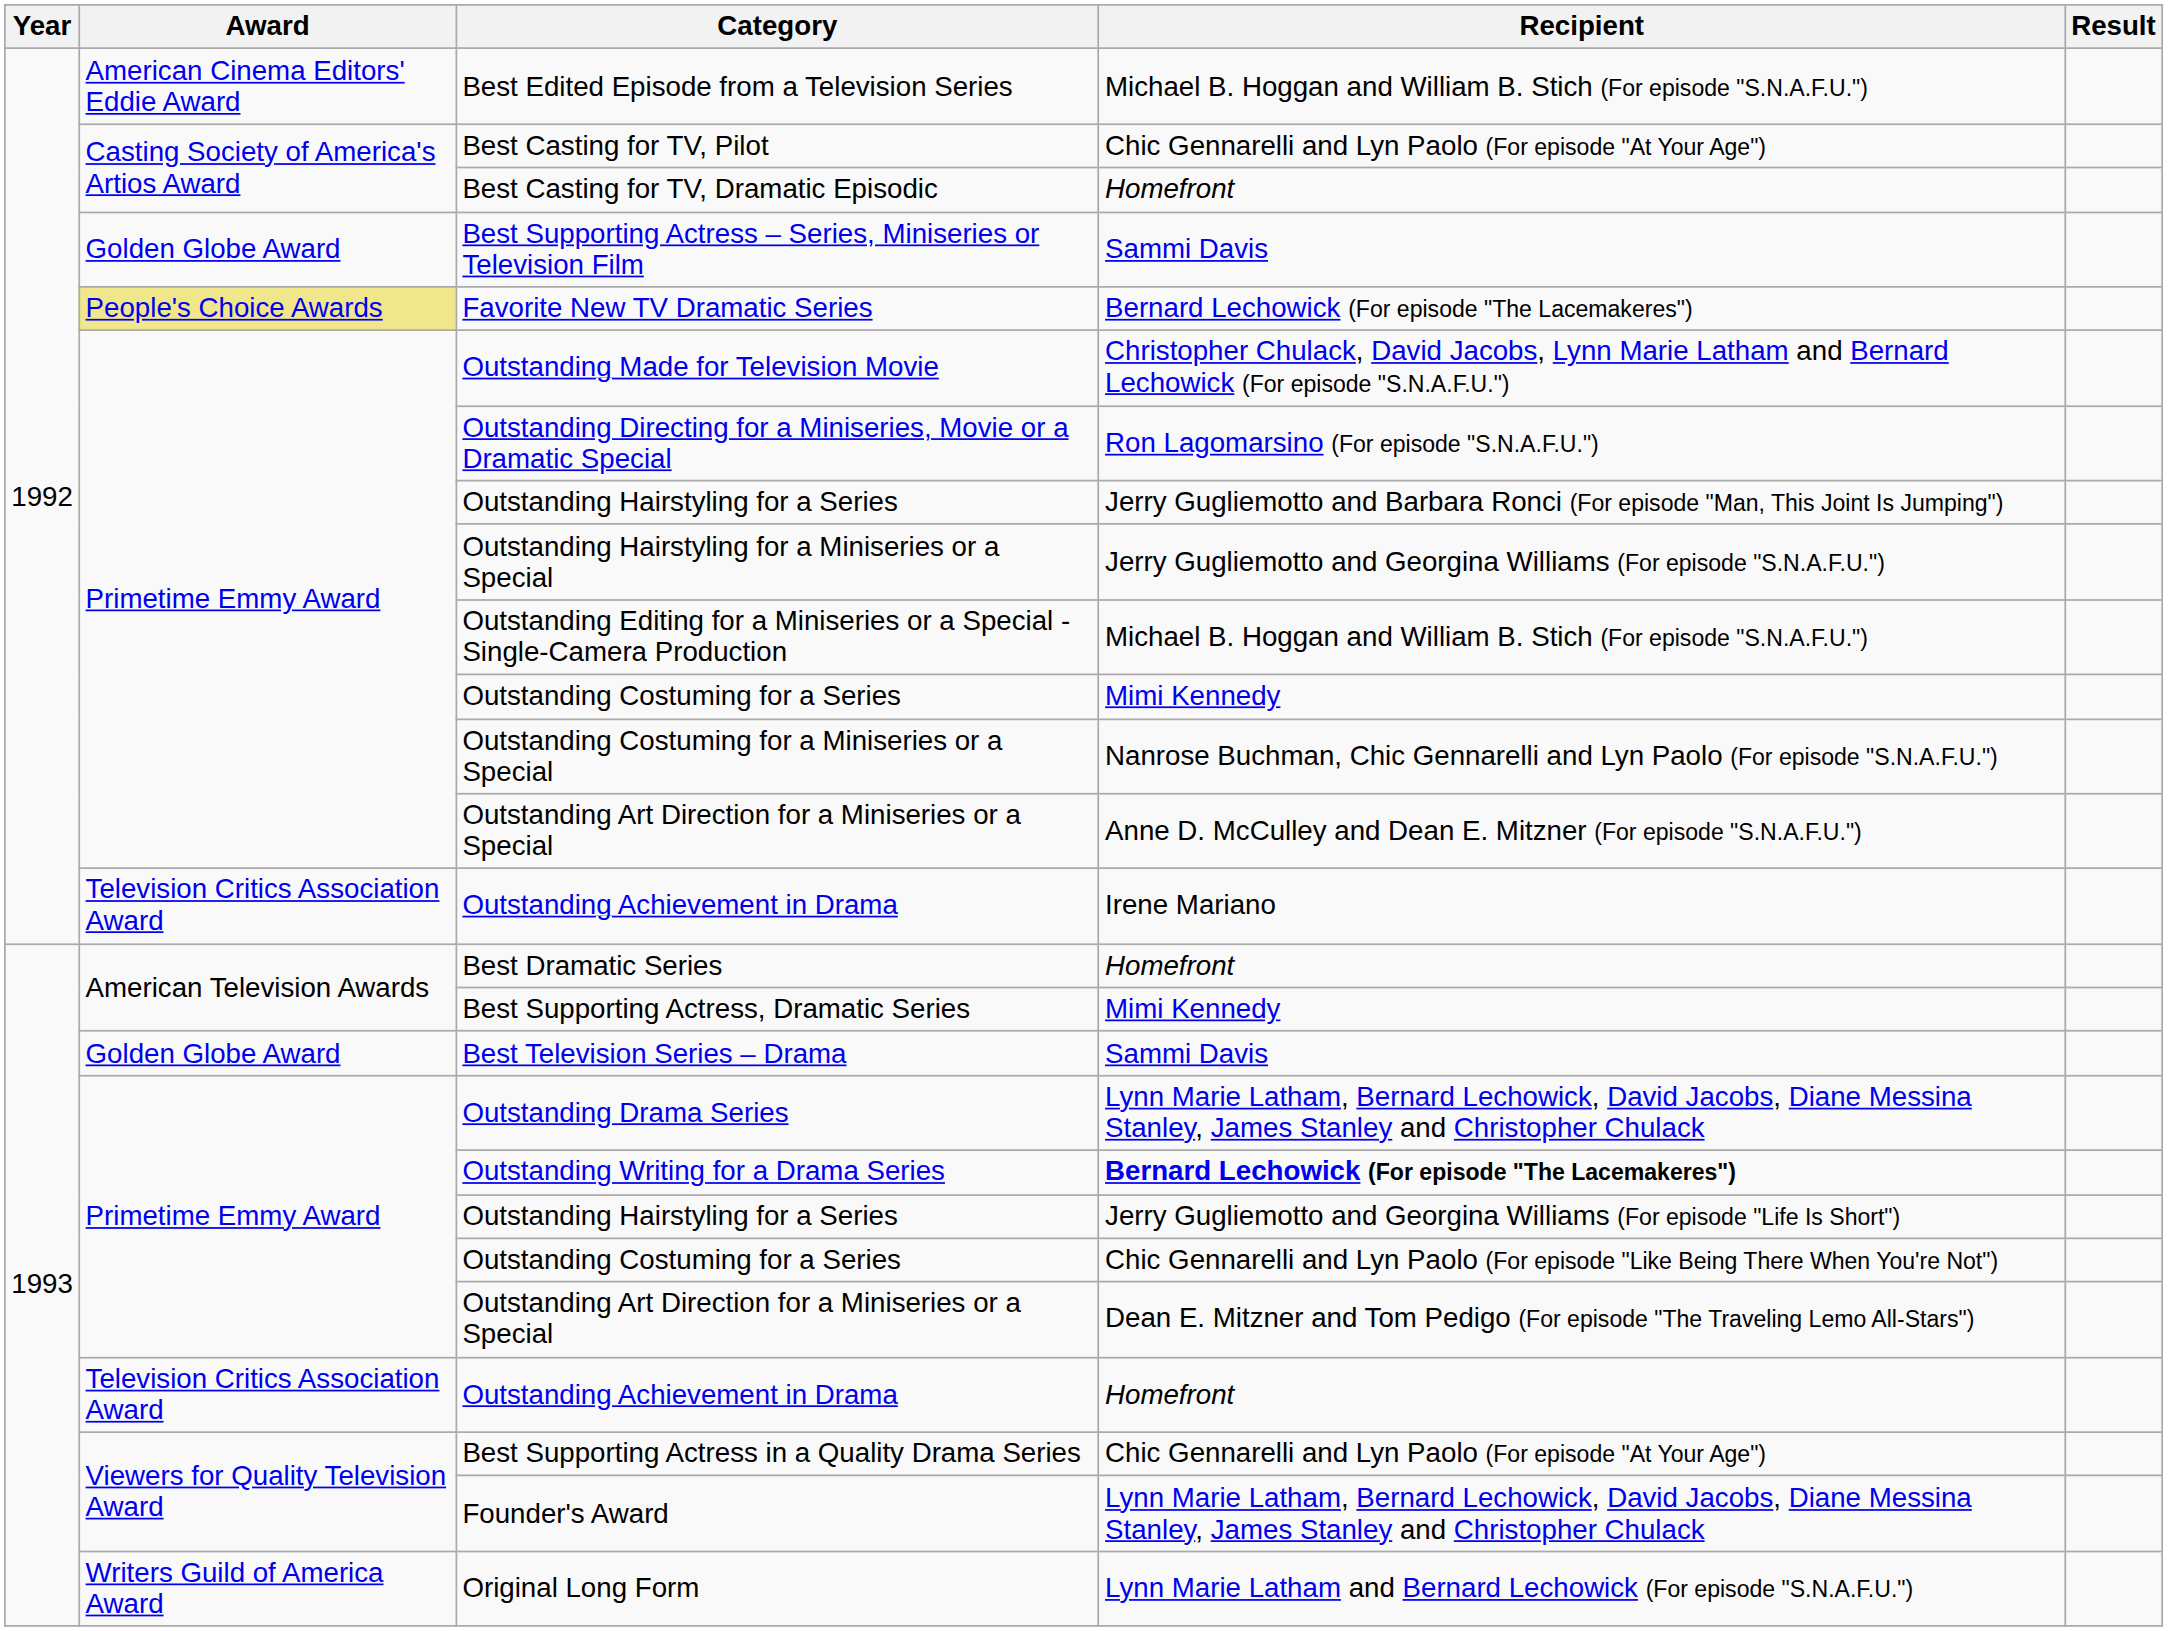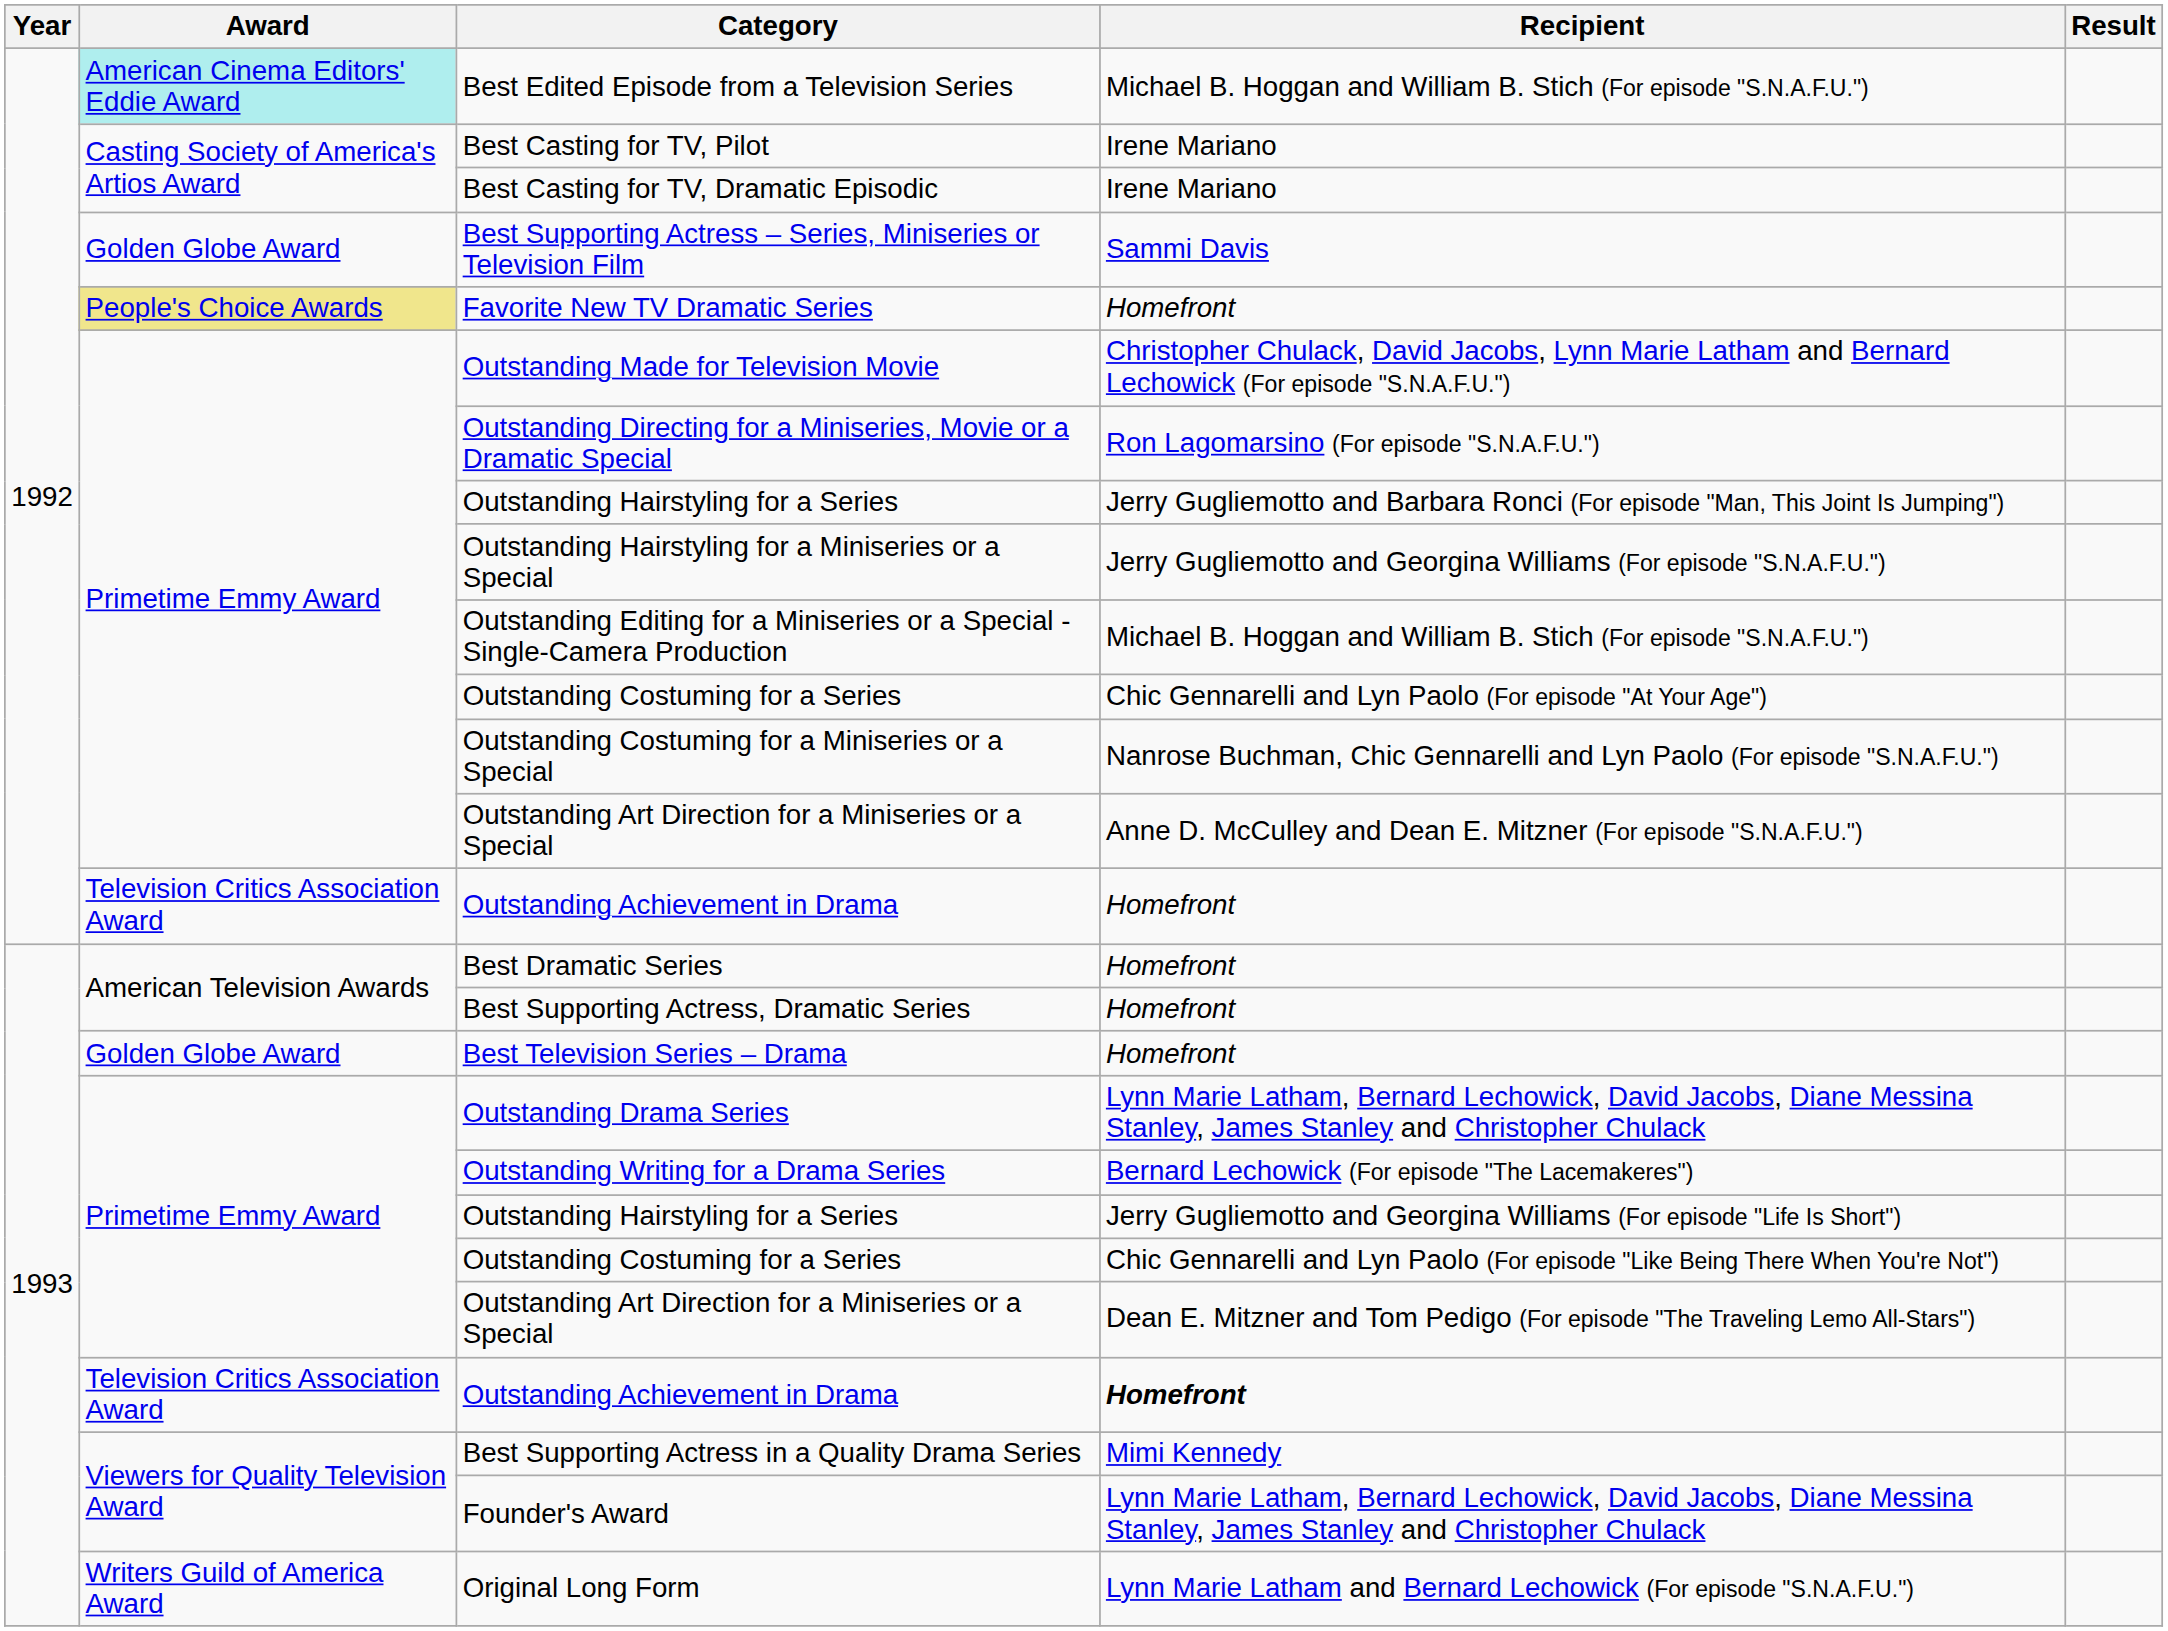Best Edited Episode from a Television Series | Award: no background -> paleturquoise background
Best Casting for TV, Pilot | Recipient: Chic Gennarelli and Lyn Paolo (For episode "At Your Age") -> Irene Mariano
Best Casting for TV, Dramatic Episodic | Recipient: Homefront -> Irene Mariano
Favorite New TV Dramatic Series | Recipient: Bernard Lechowick (For episode "The Lacemakeres") -> Homefront
1992 / Outstanding Costuming for a Series | Recipient: Mimi Kennedy -> Chic Gennarelli and Lyn Paolo (For episode "At Your Age")
1992 / Outstanding Achievement in Drama | Recipient: Irene Mariano -> Homefront
Best Supporting Actress, Dramatic Series | Recipient: Mimi Kennedy -> Homefront
Best Television Series – Drama | Recipient: Sammi Davis -> Homefront
Outstanding Writing for a Drama Series | Recipient: bold -> normal
1993 / Outstanding Achievement in Drama | Recipient: normal -> bold
Best Supporting Actress in a Quality Drama Series | Recipient: Chic Gennarelli and Lyn Paolo (For episode "At Your Age") -> Mimi Kennedy
